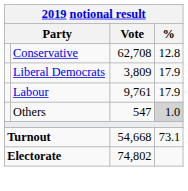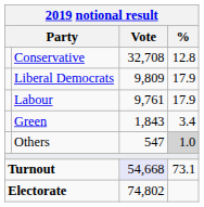Conservative | Vote: 62,708 -> 32,708
Liberal Democrats | Vote: 3,809 -> 9,809
+ row: Green | 1,843 | 3.4
Turnout | Vote: no background -> lavender background
